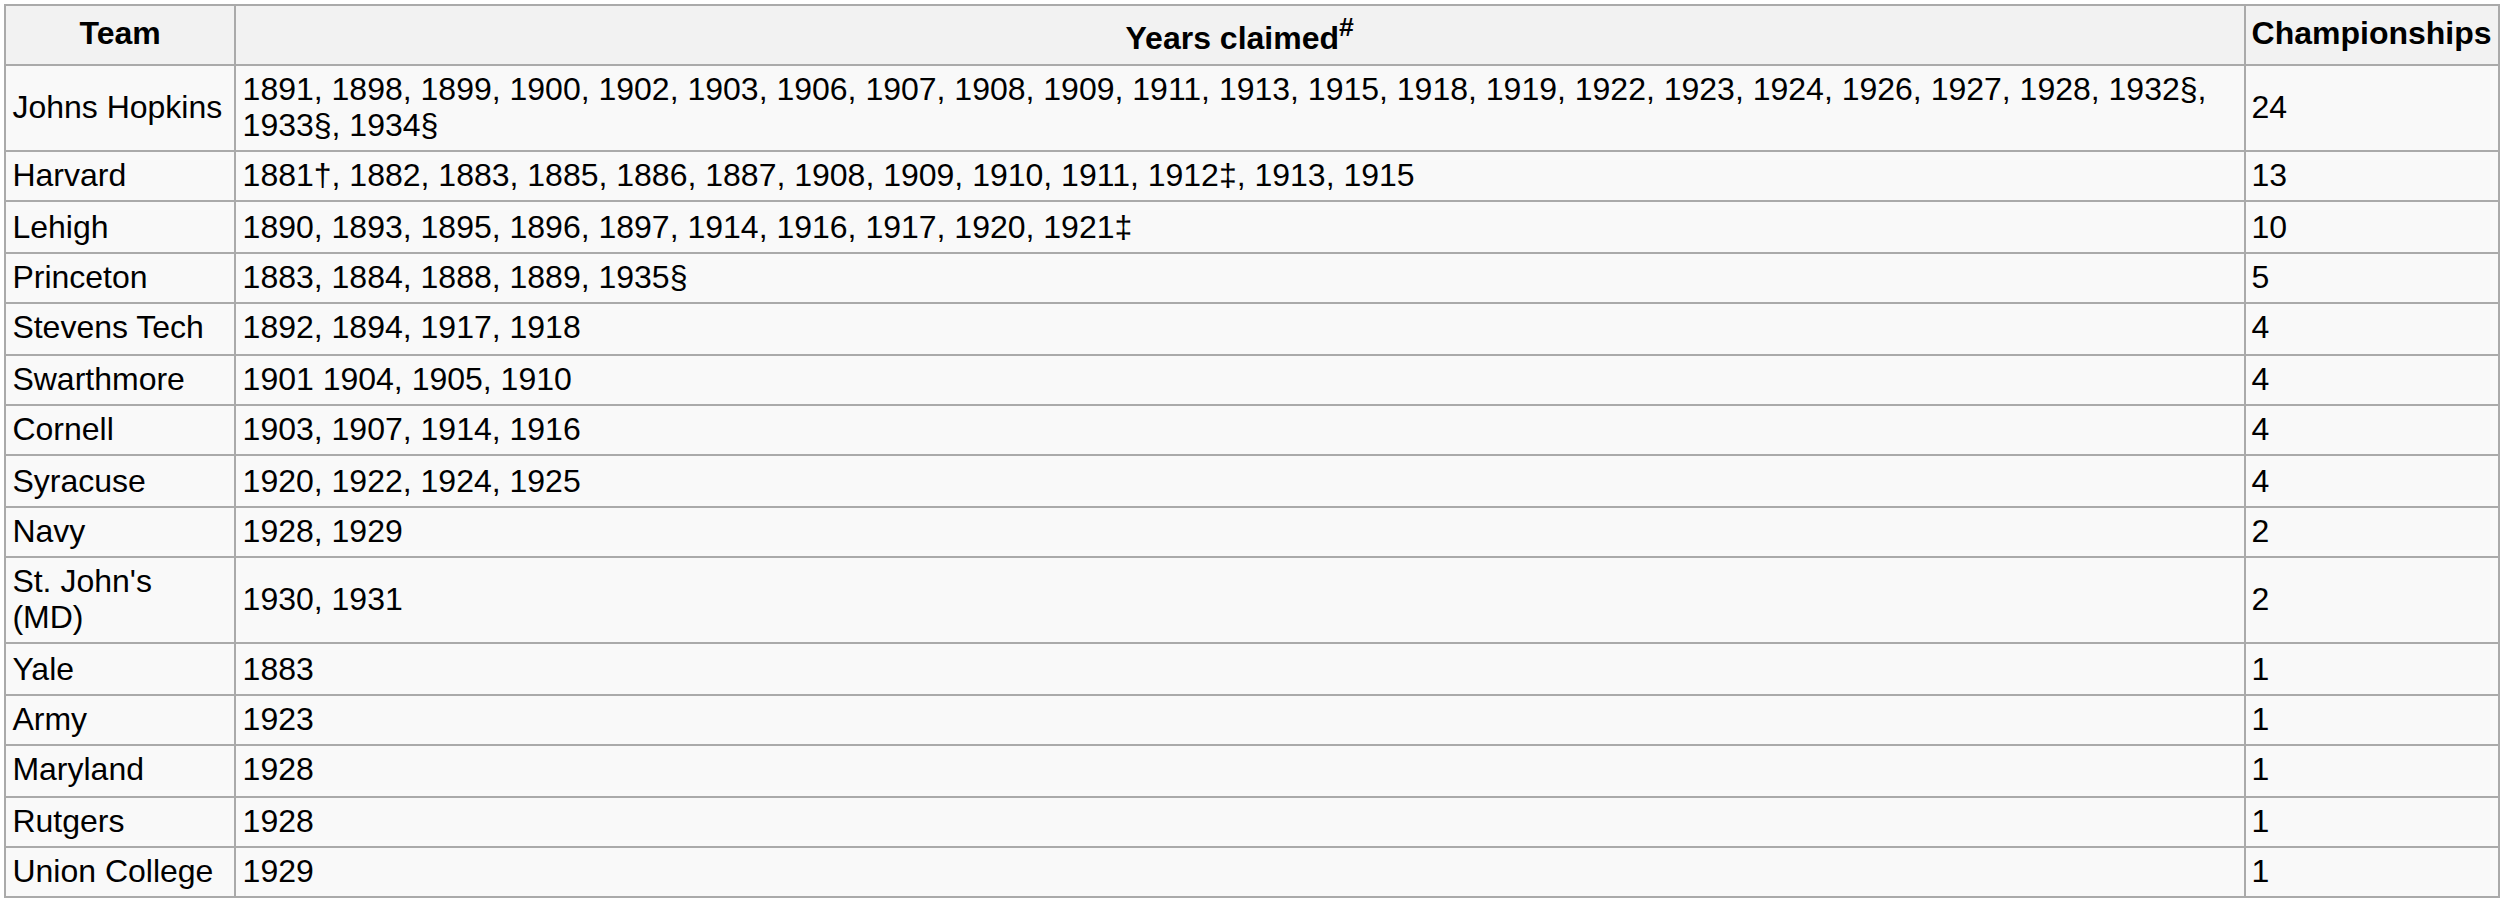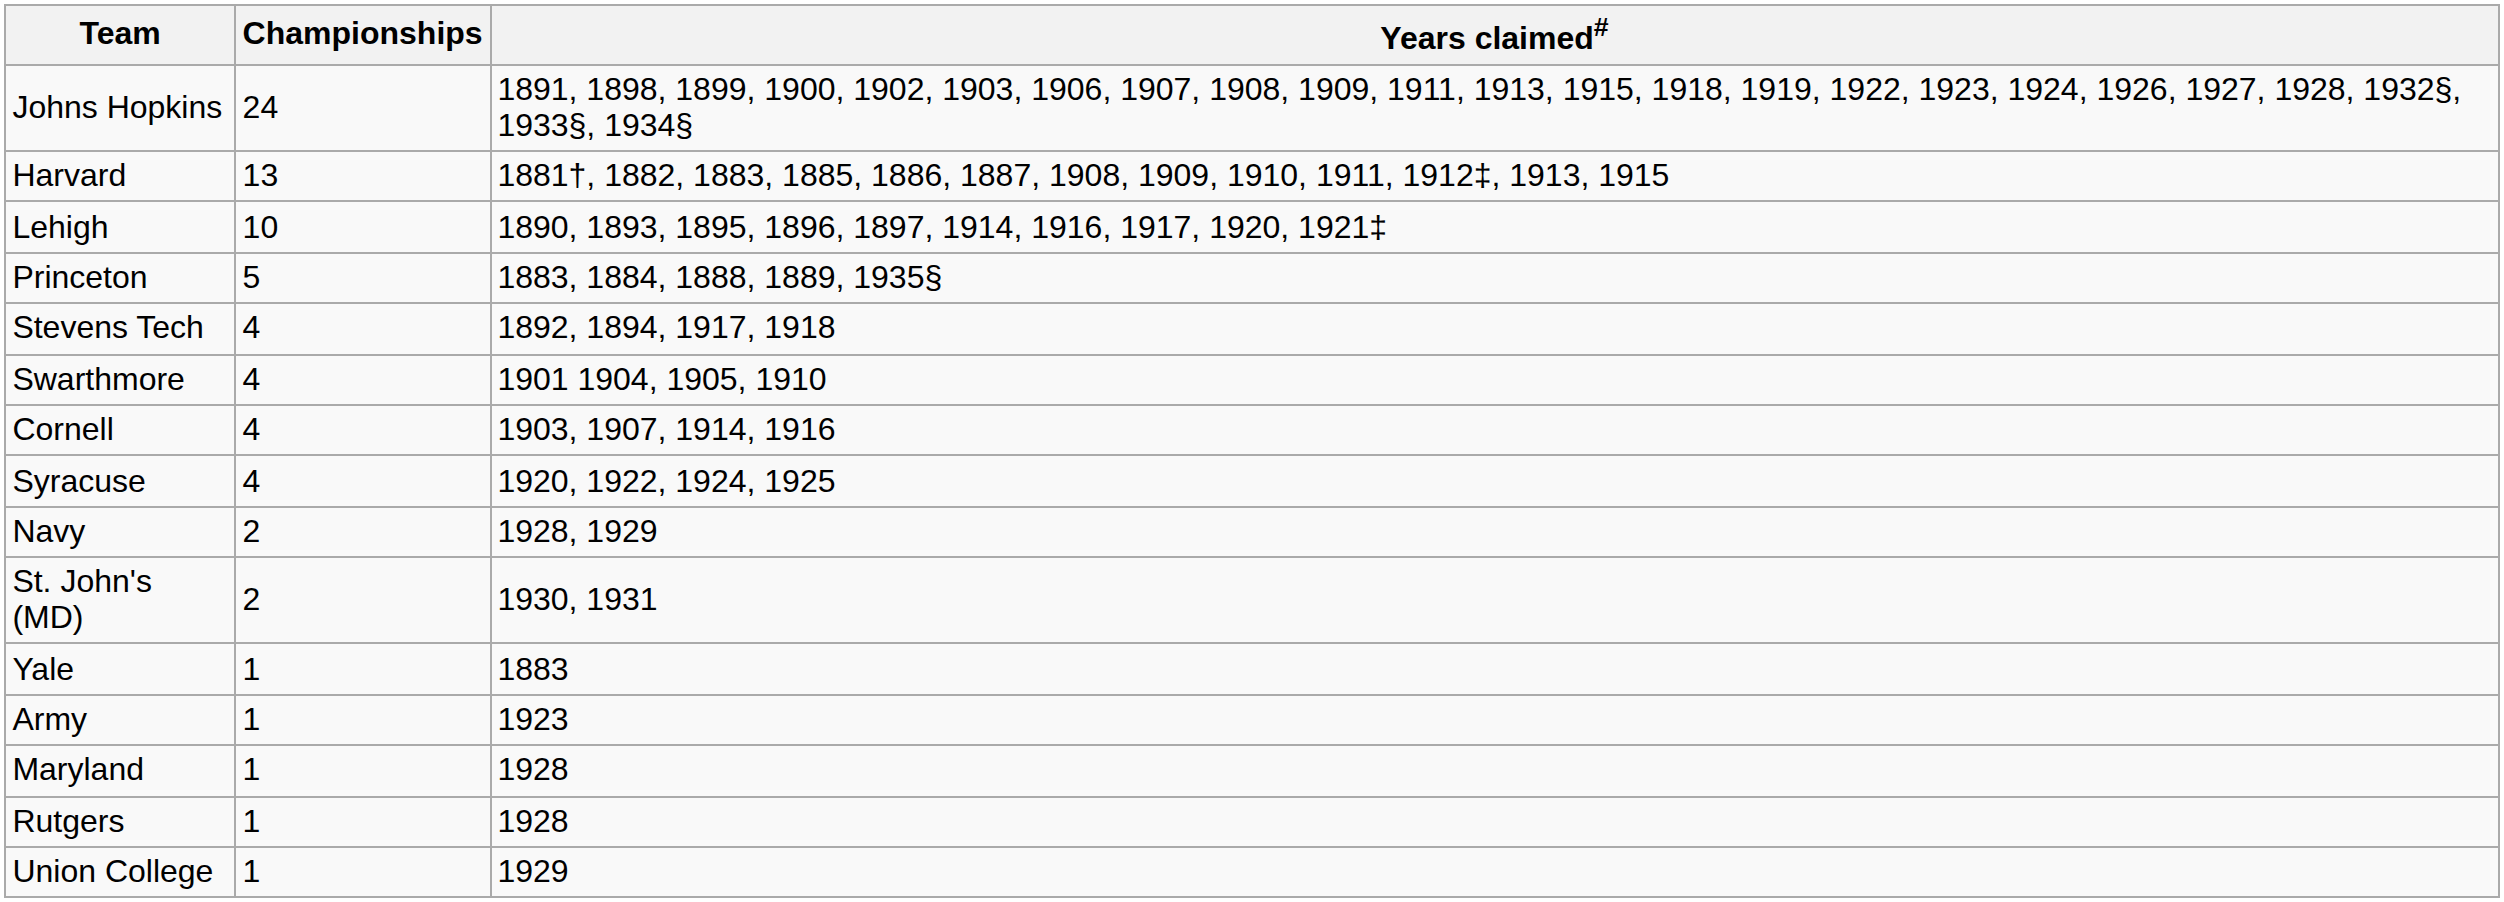columns swapped: Championships <-> Years claimed#
